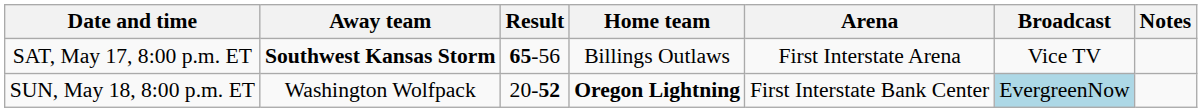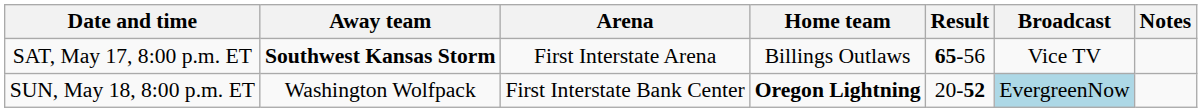columns swapped: Result <-> Arena
